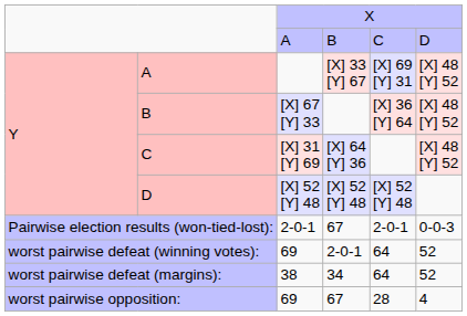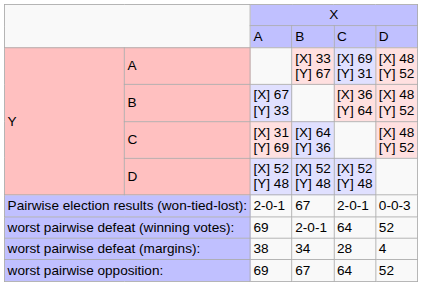worst pairwise defeat (margins): | column 5: 64 -> 28
worst pairwise defeat (margins): | column 6: 52 -> 4
worst pairwise opposition: | column 5: 28 -> 64
worst pairwise opposition: | column 6: 4 -> 52
